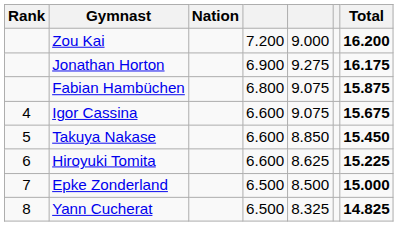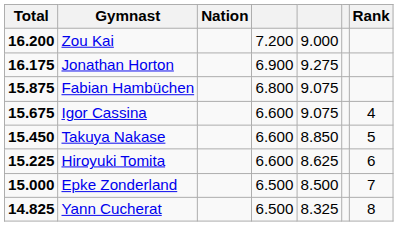columns swapped: Rank <-> Total
